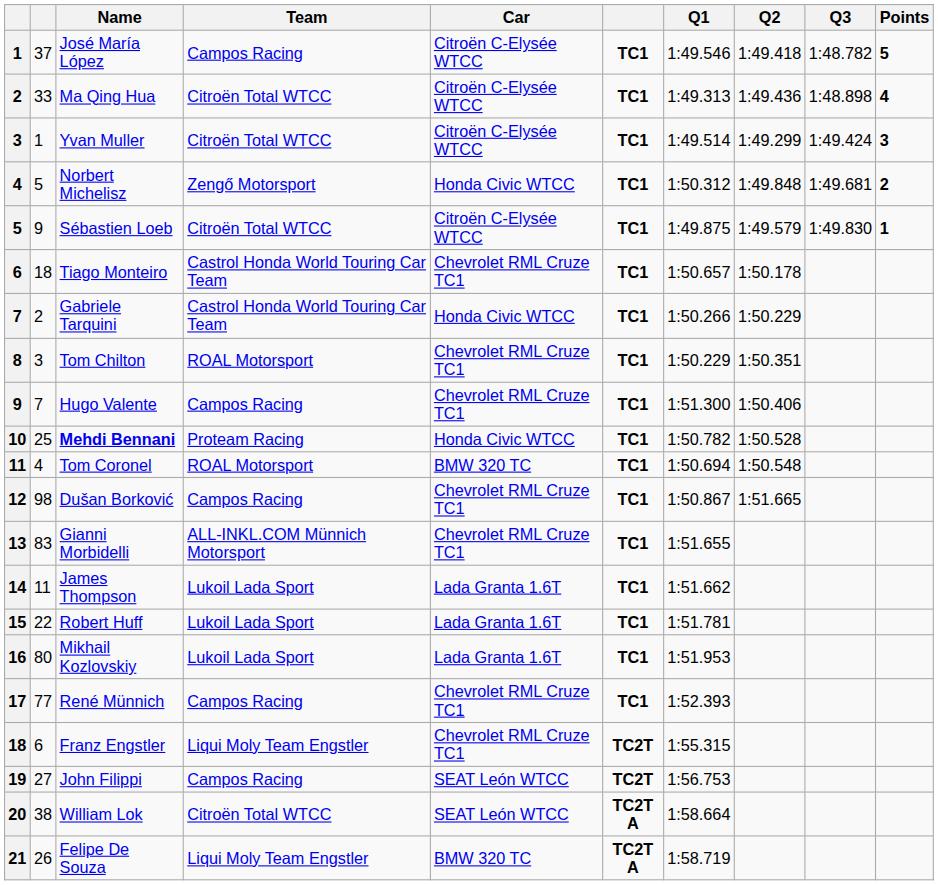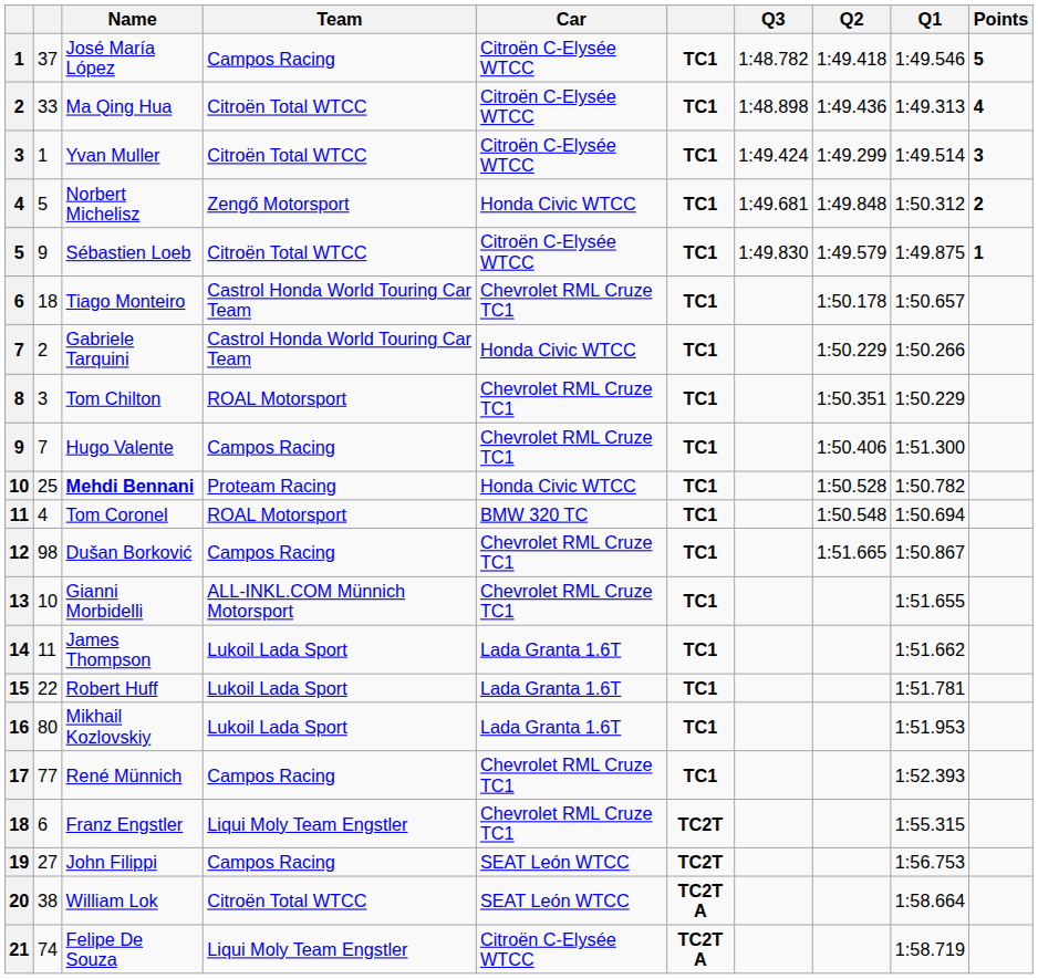columns swapped: Q1 <-> Q3
Gianni Morbidelli | column 2: 83 -> 10
Felipe De Souza | column 2: 26 -> 74
Felipe De Souza | Car: BMW 320 TC -> Citroën C-Elysée WTCC
